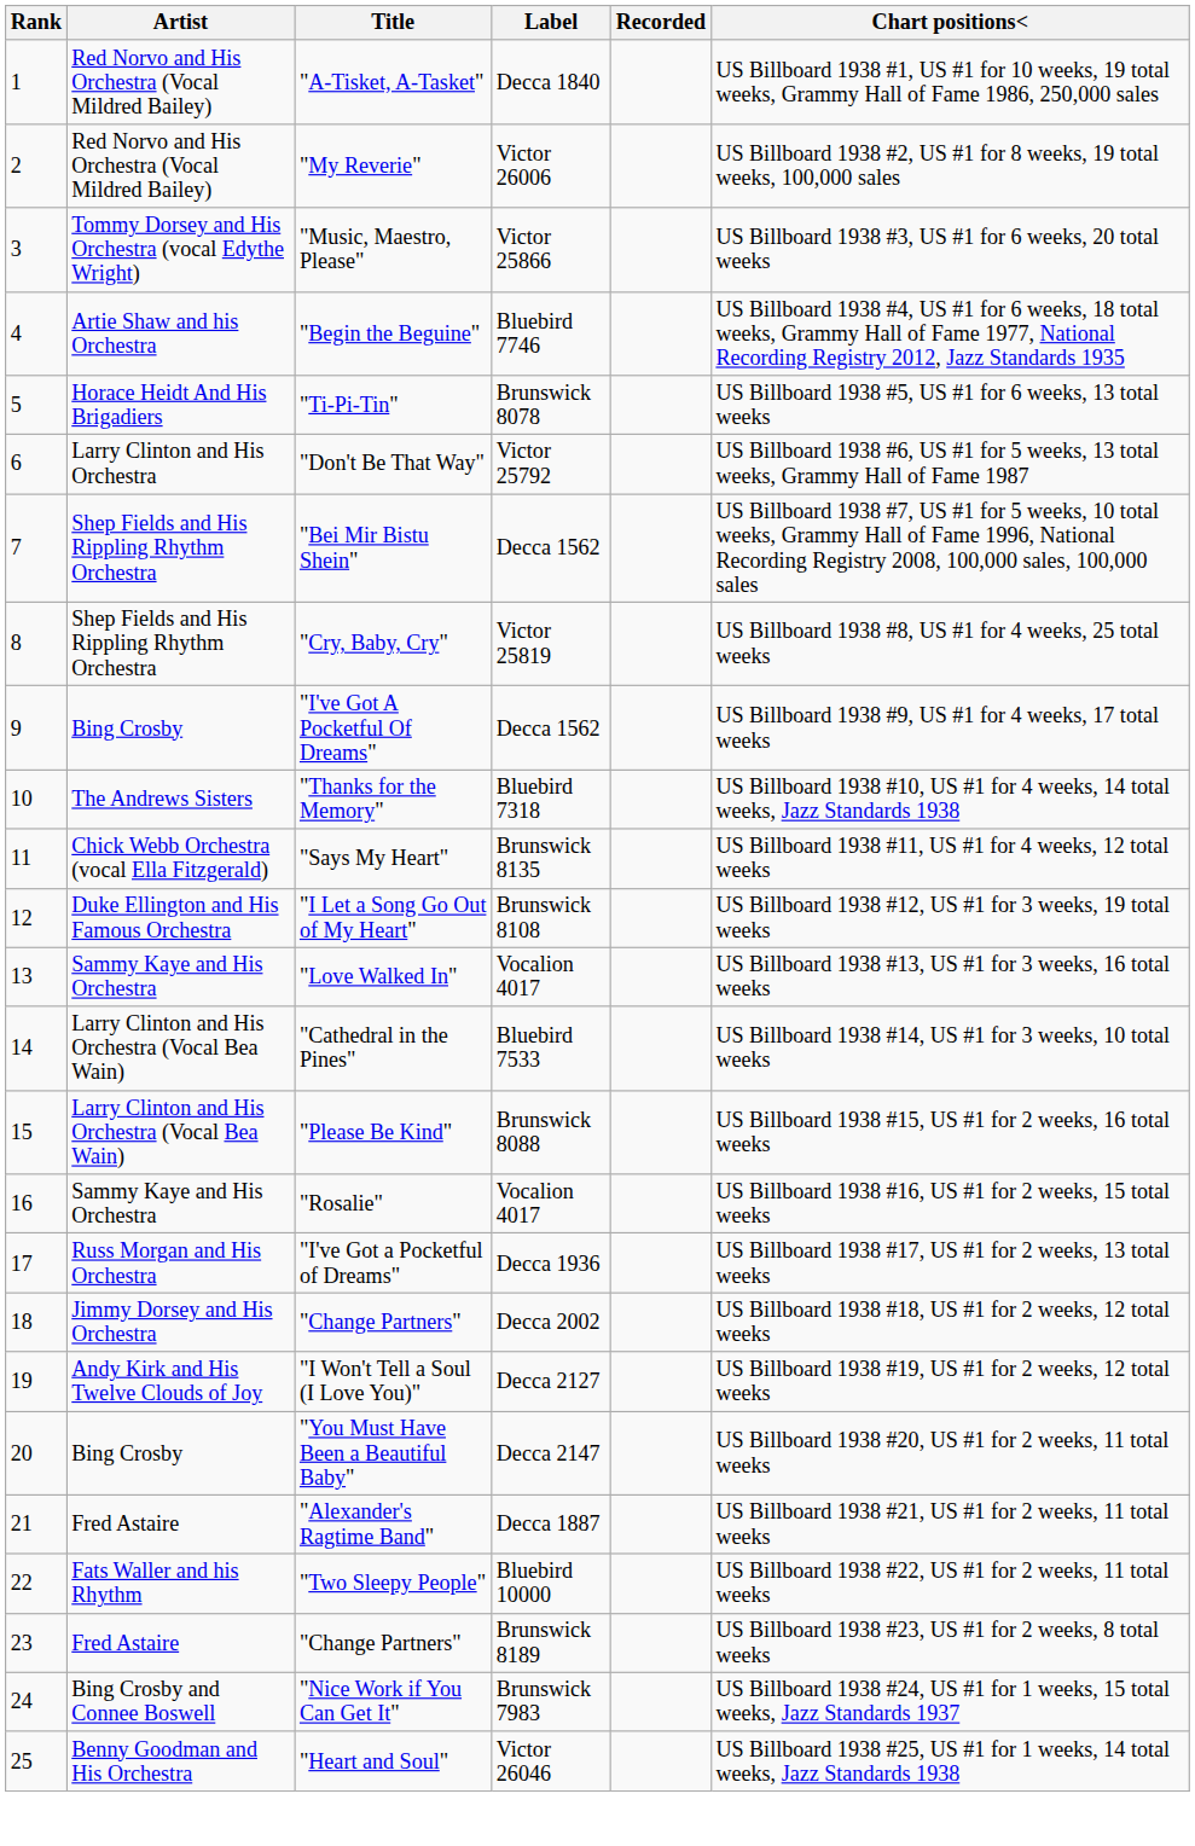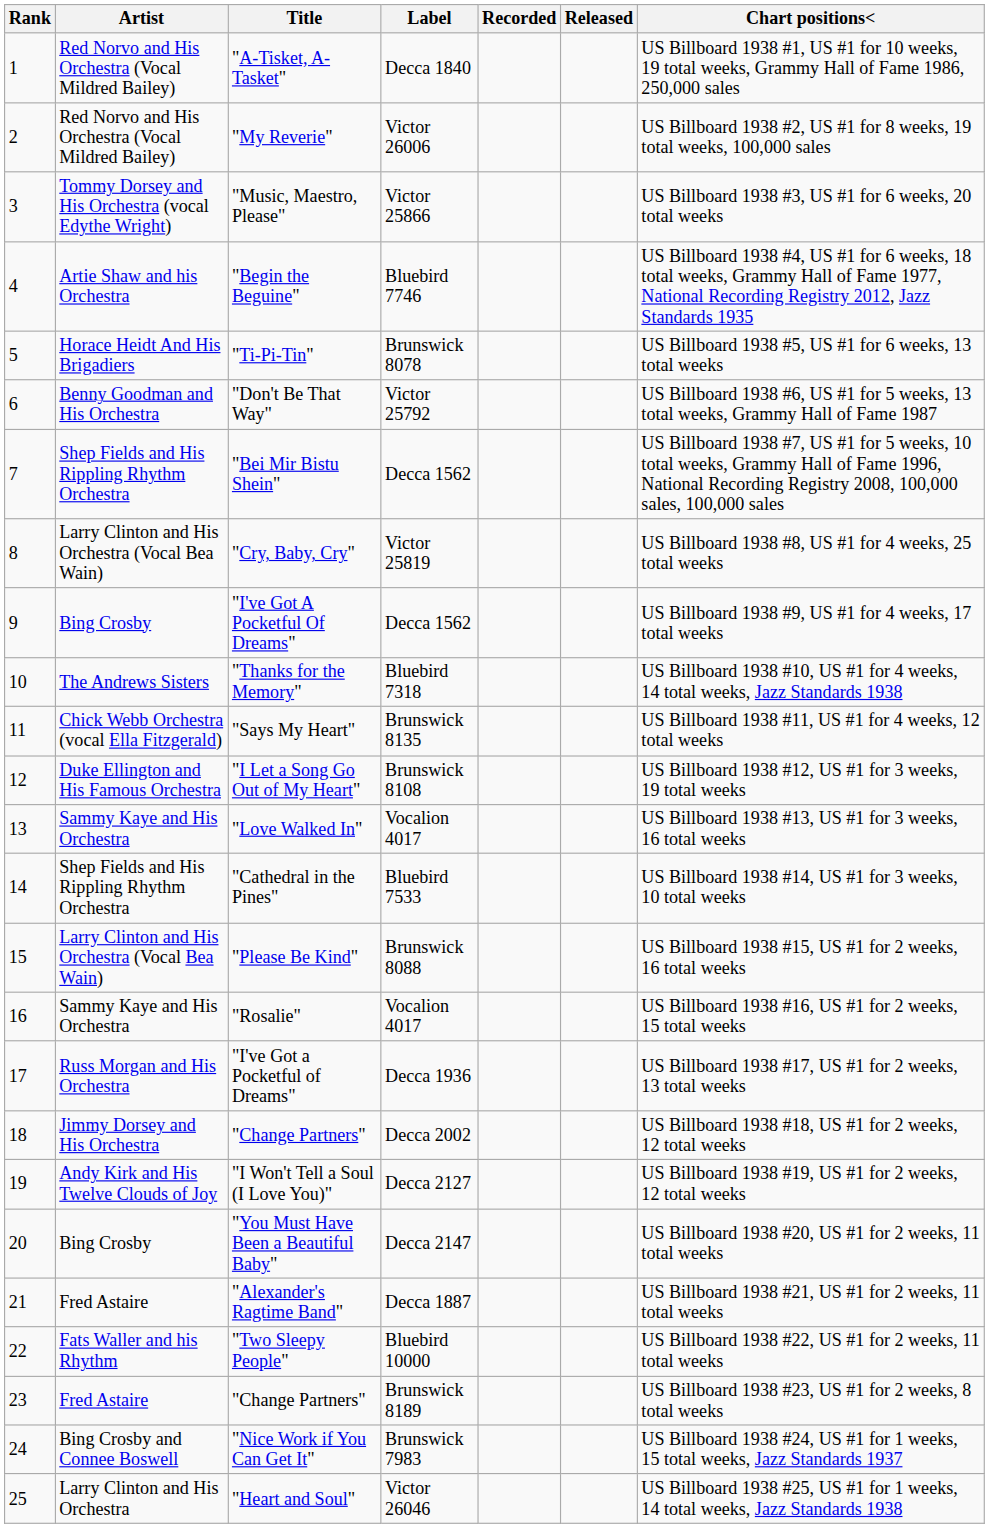+ column: Released
"Don't Be That Way" | Artist: Larry Clinton and His Orchestra -> Benny Goodman and His Orchestra
"Cry, Baby, Cry" | Artist: Shep Fields and His Rippling Rhythm Orchestra -> Larry Clinton and His Orchestra (Vocal Bea Wain)
"Cathedral in the Pines" | Artist: Larry Clinton and His Orchestra (Vocal Bea Wain) -> Shep Fields and His Rippling Rhythm Orchestra
"Heart and Soul" | Artist: Benny Goodman and His Orchestra -> Larry Clinton and His Orchestra
